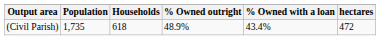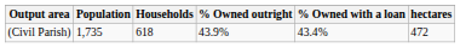(Civil Parish) | % Owned outright: 48.9% -> 43.9%
